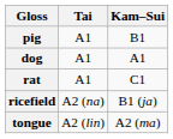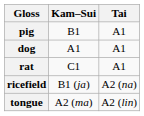columns swapped: Tai <-> Kam–Sui
